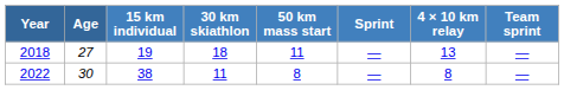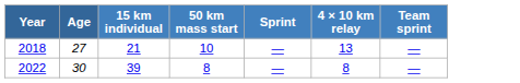- column: 30 km skiathlon | 18 | 11
2018 | 15 km individual: 19 -> 21
2018 | 50 km mass start: 11 -> 10
2022 | 15 km individual: 38 -> 39
